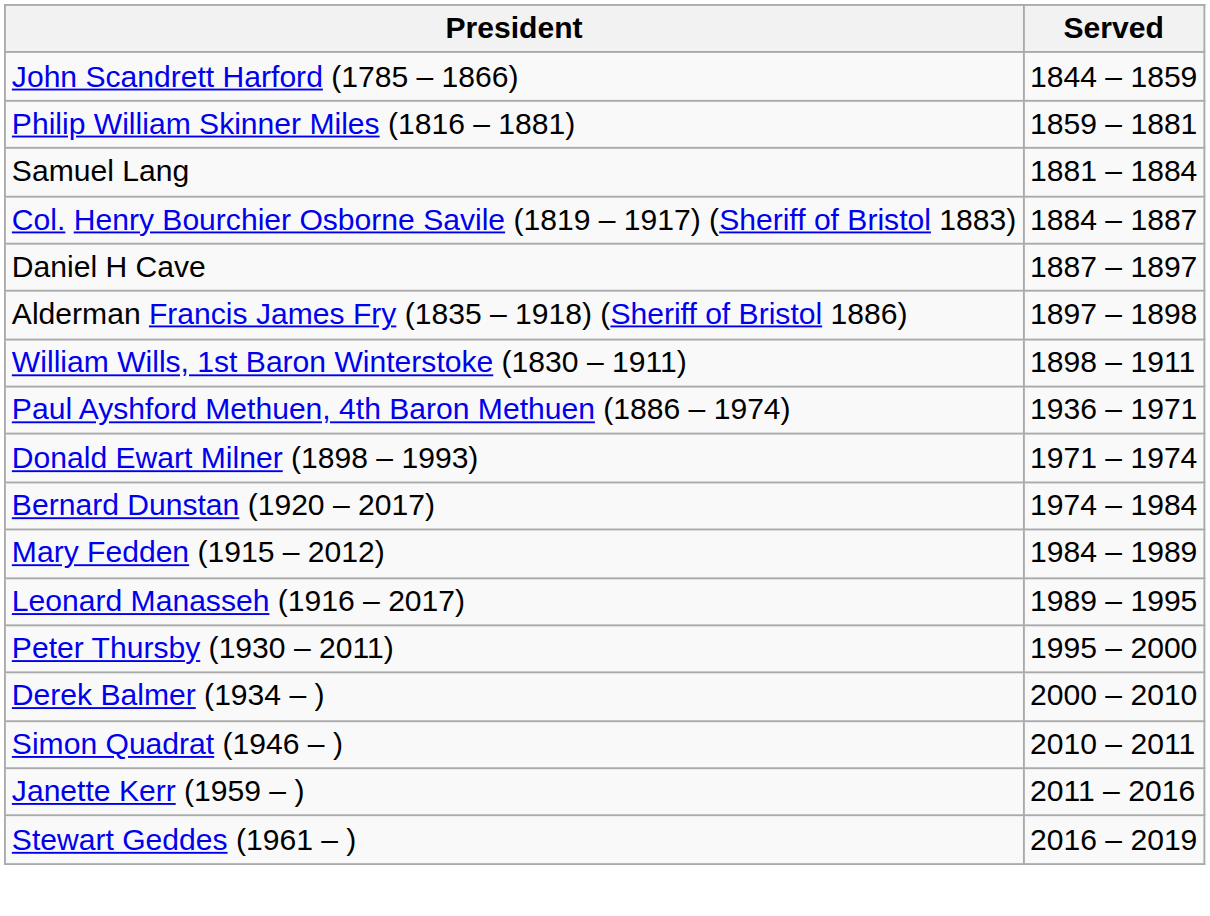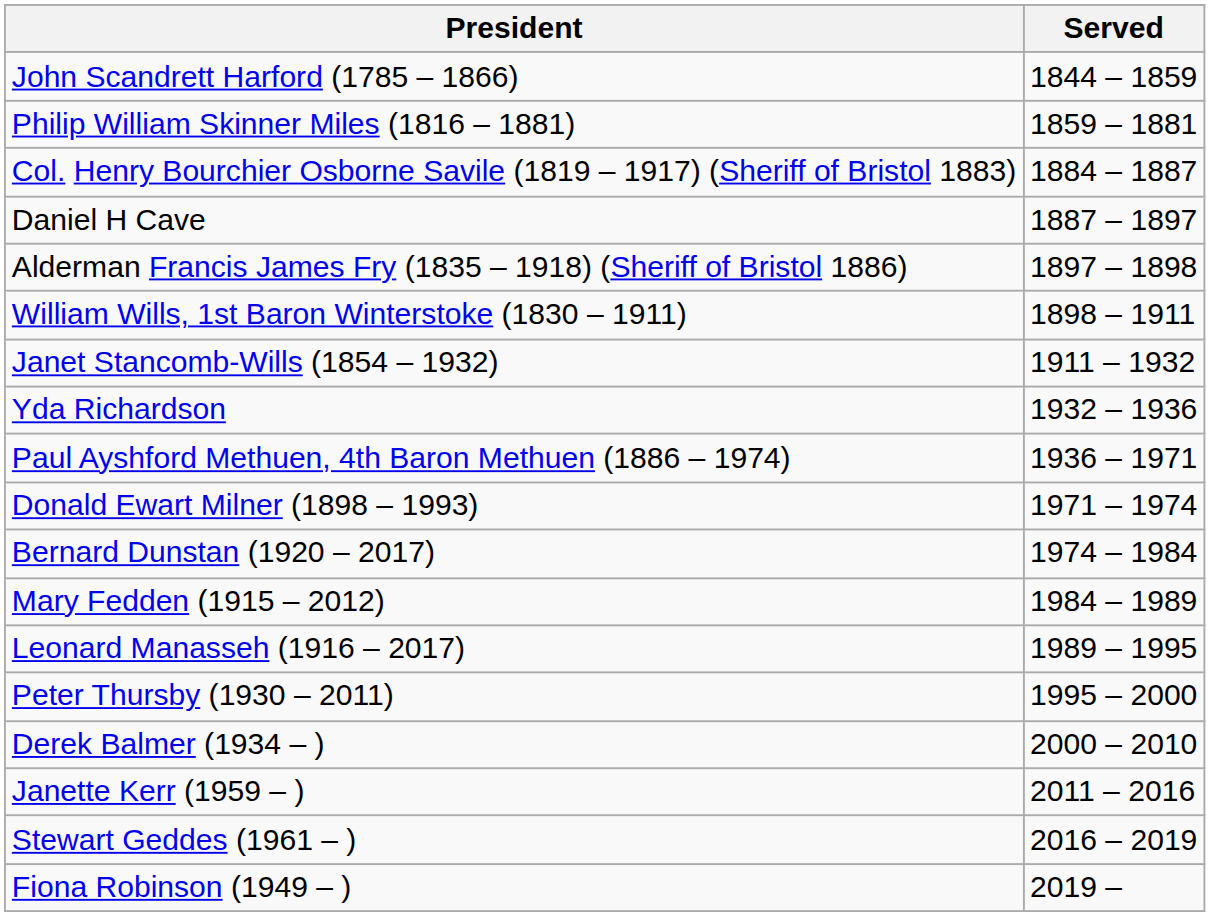- row: Samuel Lang | 1881 – 1884
+ row: Janet Stancomb-Wills (1854 – 1932) | 1911 – 1932
+ row: Yda Richardson | 1932 – 1936
- row: Simon Quadrat (1946 – ) | 2010 – 2011
+ row: Fiona Robinson (1949 – ) | 2019 –
